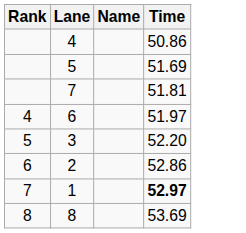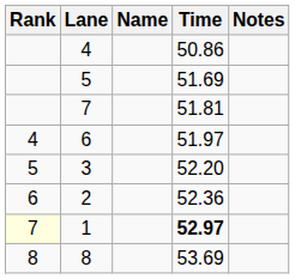+ column: Notes
2 | Time: 52.86 -> 52.36
1 | Rank: no background -> lightyellow background
